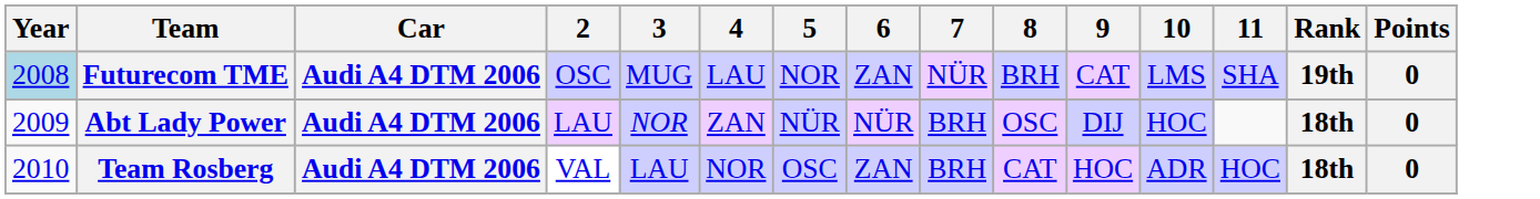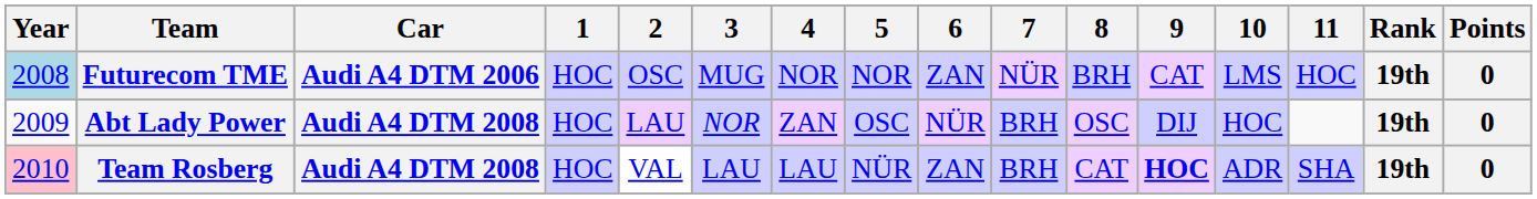+ column: 1 | HOC | HOC | HOC
Futurecom TME | 4: LAU -> NOR
Futurecom TME | 11: SHA -> HOC
Abt Lady Power | Car: Audi A4 DTM 2006 -> Audi A4 DTM 2008
Abt Lady Power | 5: NÜR -> OSC
Abt Lady Power | Rank: 18th -> 19th
Team Rosberg | Year: no background -> pink background
Team Rosberg | Car: Audi A4 DTM 2006 -> Audi A4 DTM 2008
Team Rosberg | 4: NOR -> LAU
Team Rosberg | 5: OSC -> NÜR
Team Rosberg | 9: normal -> bold
Team Rosberg | 11: HOC -> SHA
Team Rosberg | Rank: 18th -> 19th
